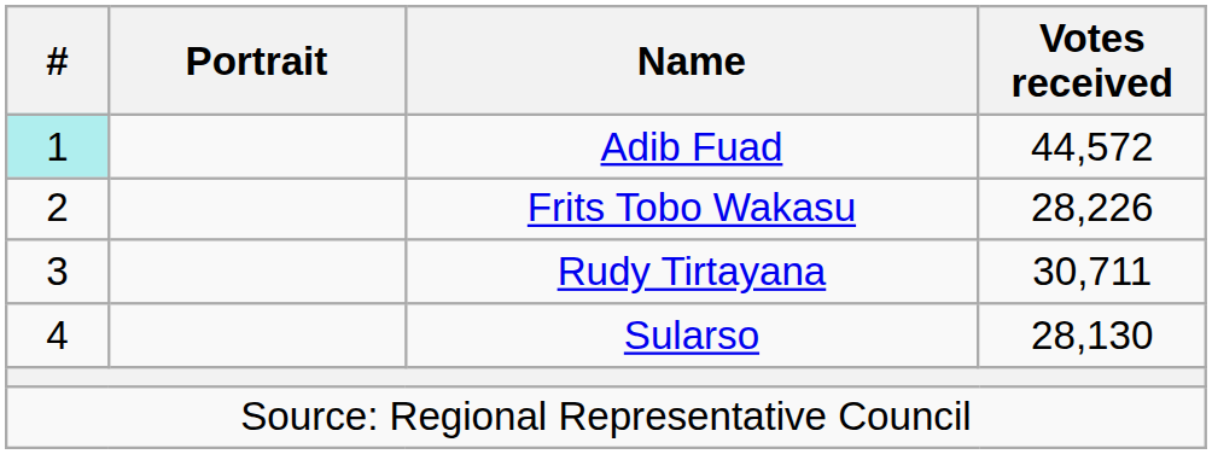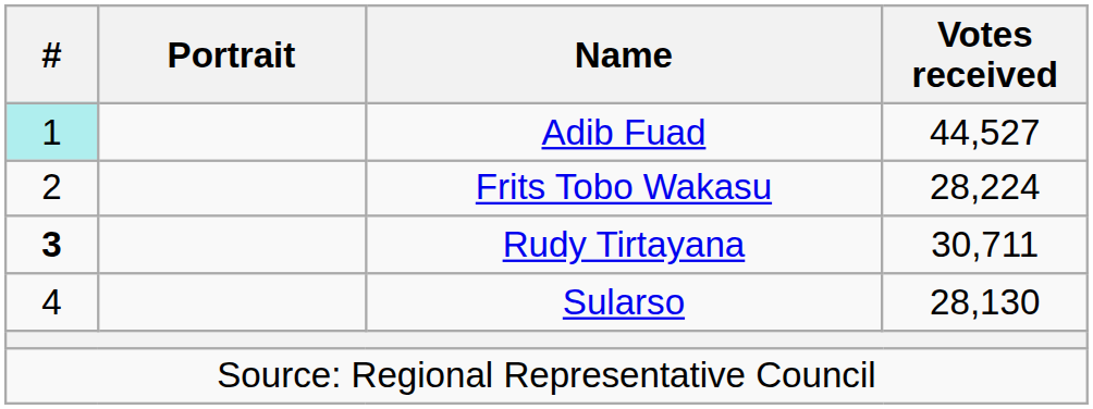Adib Fuad | Votes received: 44,572 -> 44,527
Frits Tobo Wakasu | Votes received: 28,226 -> 28,224
Rudy Tirtayana | #: normal -> bold
